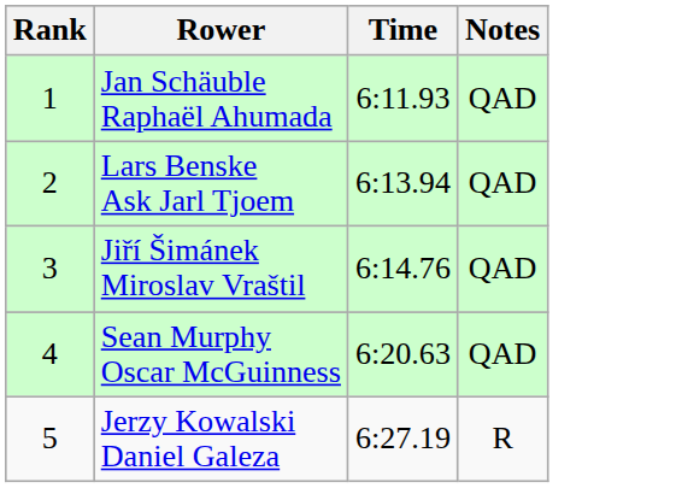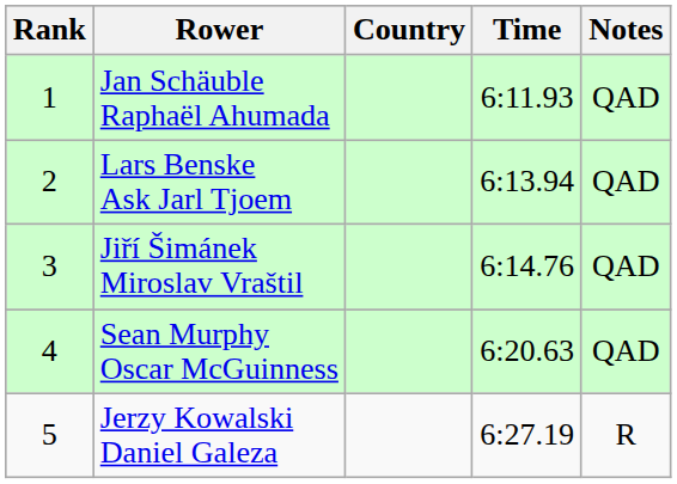+ column: Country
